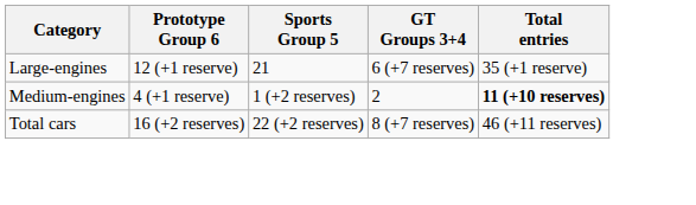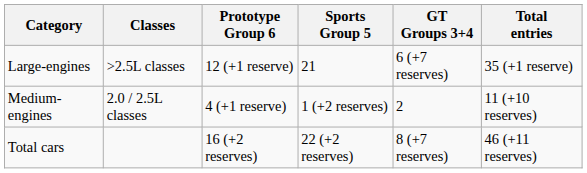+ column: Classes | >2.5L classes | 2.0 / 2.5L classes
Medium-engines | Total entries: bold -> normal
